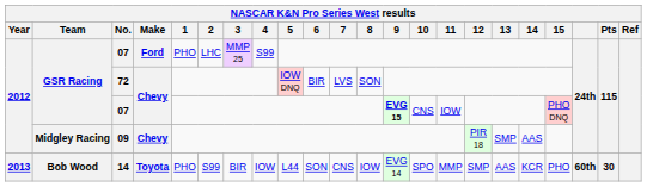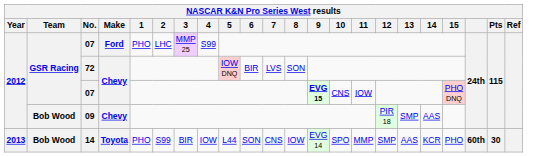09 | Team: Midgley Racing -> Bob Wood
